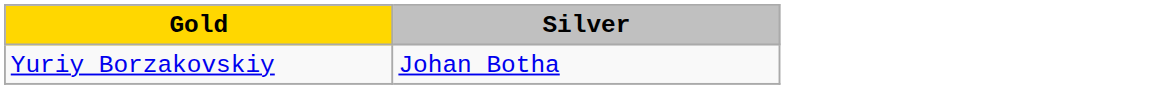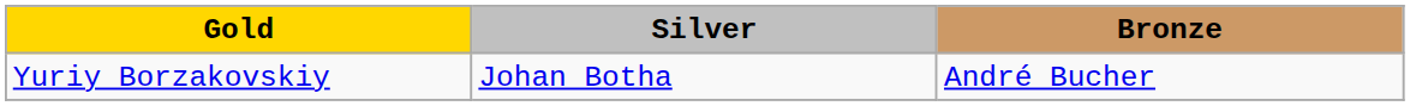+ column: Bronze | André Bucher
